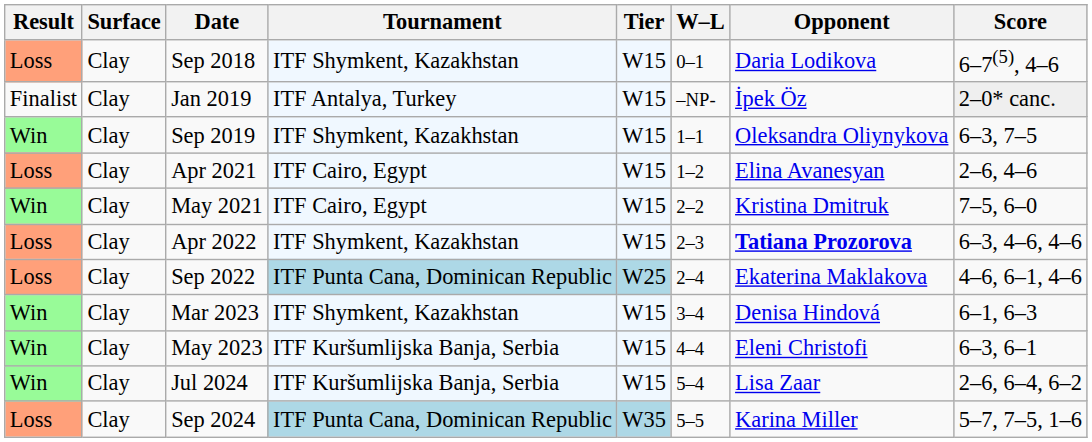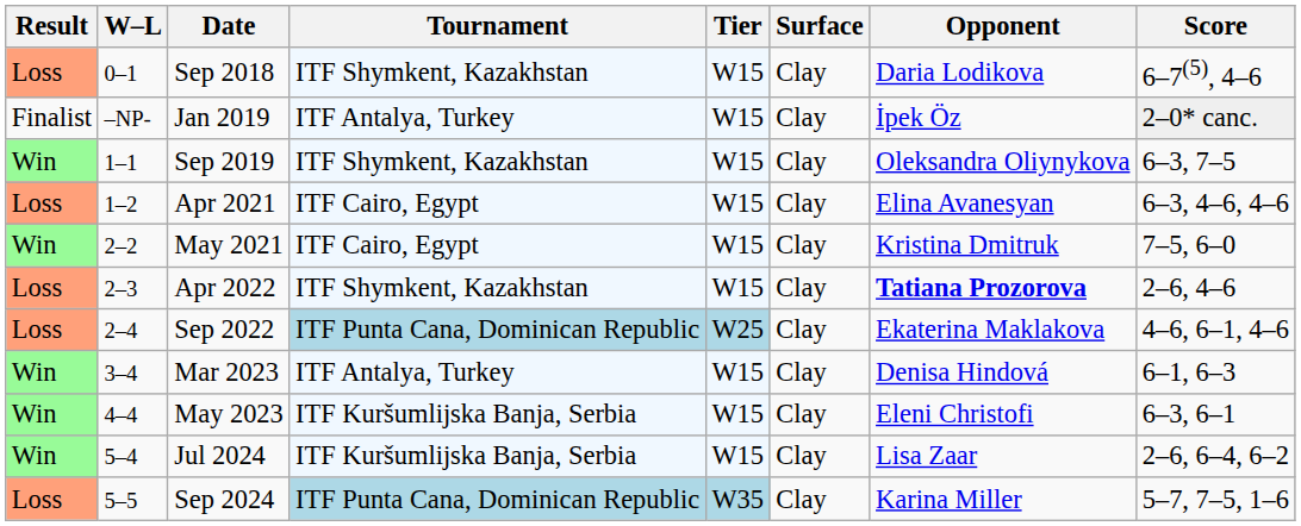columns swapped: W–L <-> Surface
Apr 2021 | Score: 2–6, 4–6 -> 6–3, 4–6, 4–6
Apr 2022 | Score: 6–3, 4–6, 4–6 -> 2–6, 4–6
Mar 2023 | Tournament: ITF Shymkent, Kazakhstan -> ITF Antalya, Turkey
